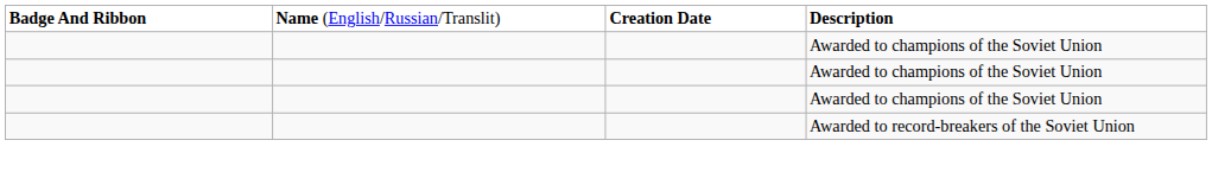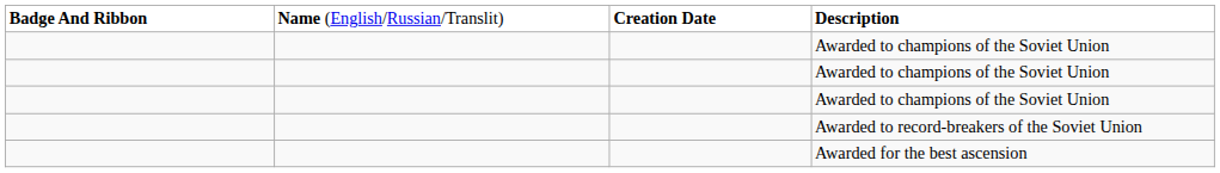+ row: Awarded for the best ascension
